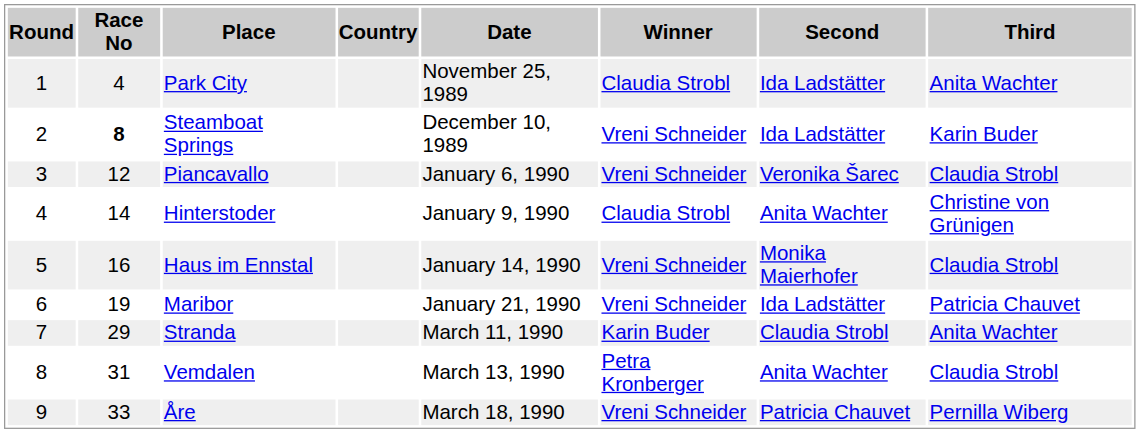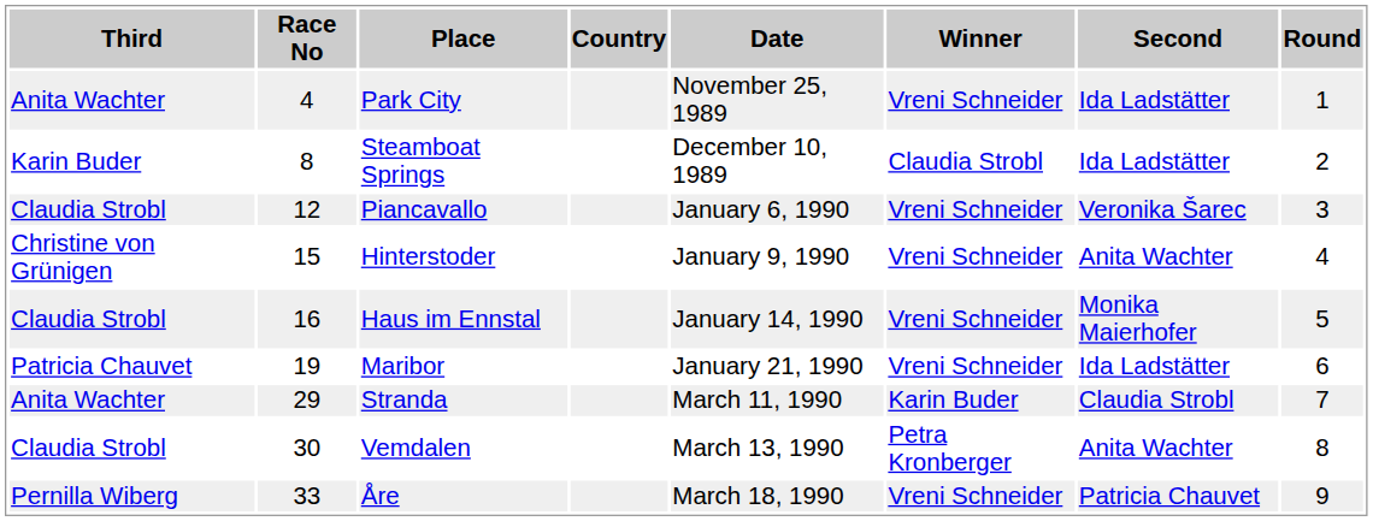columns swapped: Round <-> Third
Park City | Winner: Claudia Strobl -> Vreni Schneider
Steamboat Springs | Race No: bold -> normal
Steamboat Springs | Winner: Vreni Schneider -> Claudia Strobl
Hinterstoder | Race No: 14 -> 15
Hinterstoder | Winner: Claudia Strobl -> Vreni Schneider
Vemdalen | Race No: 31 -> 30
